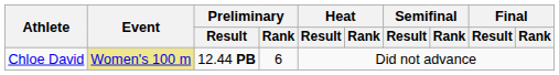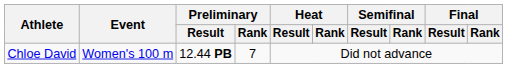Chloe David | Event: khaki background -> no background
Chloe David | Preliminary / Rank: 6 -> 7
